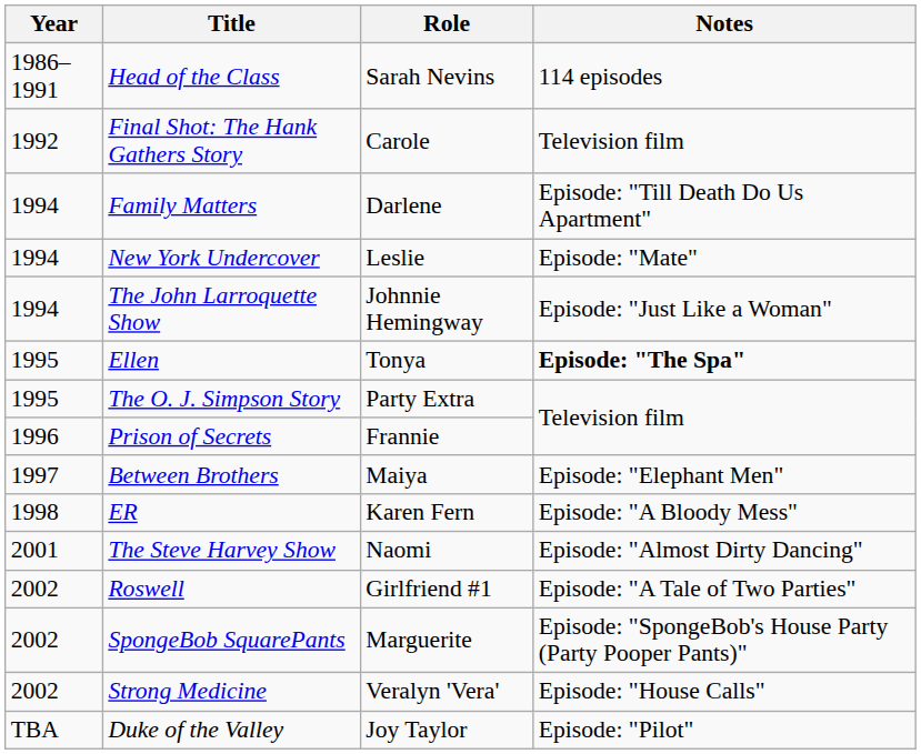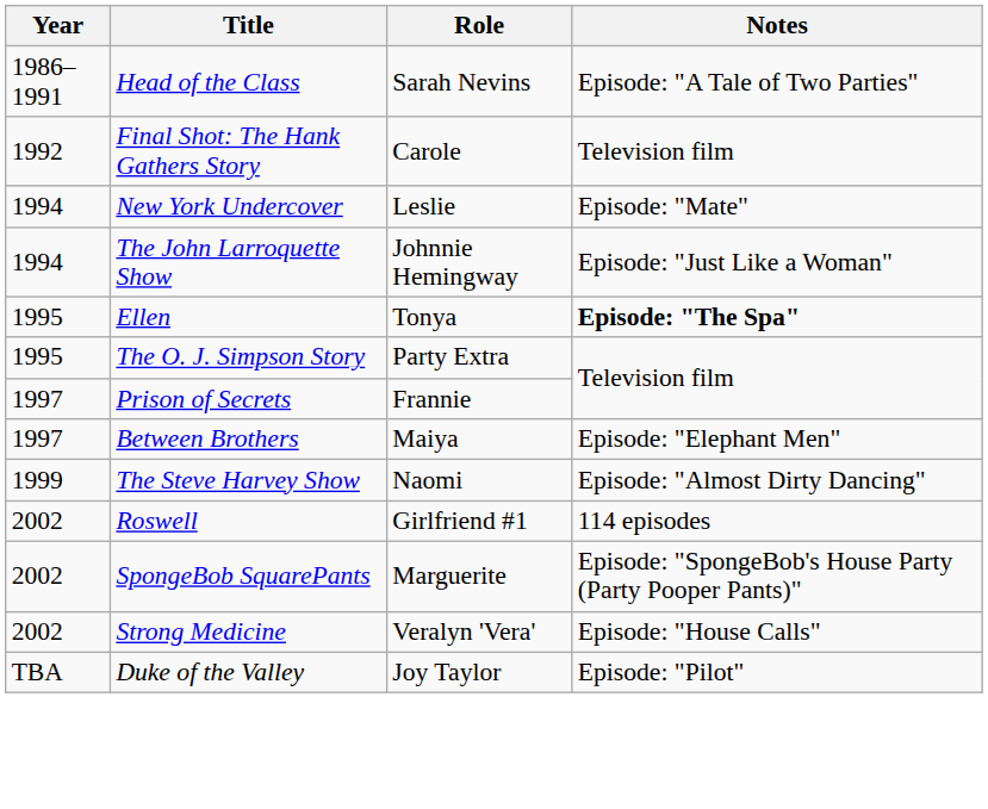Head of the Class | Notes: 114 episodes -> Episode: "A Tale of Two Parties"
- row: 1994 | Family Matters | Darlene | Episode: "Till Death Do Us Apartment"
Prison of Secrets | Year: 1996 -> 1997
- row: 1998 | ER | Karen Fern | Episode: "A Bloody Mess"
The Steve Harvey Show | Year: 2001 -> 1999
Roswell | Notes: Episode: "A Tale of Two Parties" -> 114 episodes
